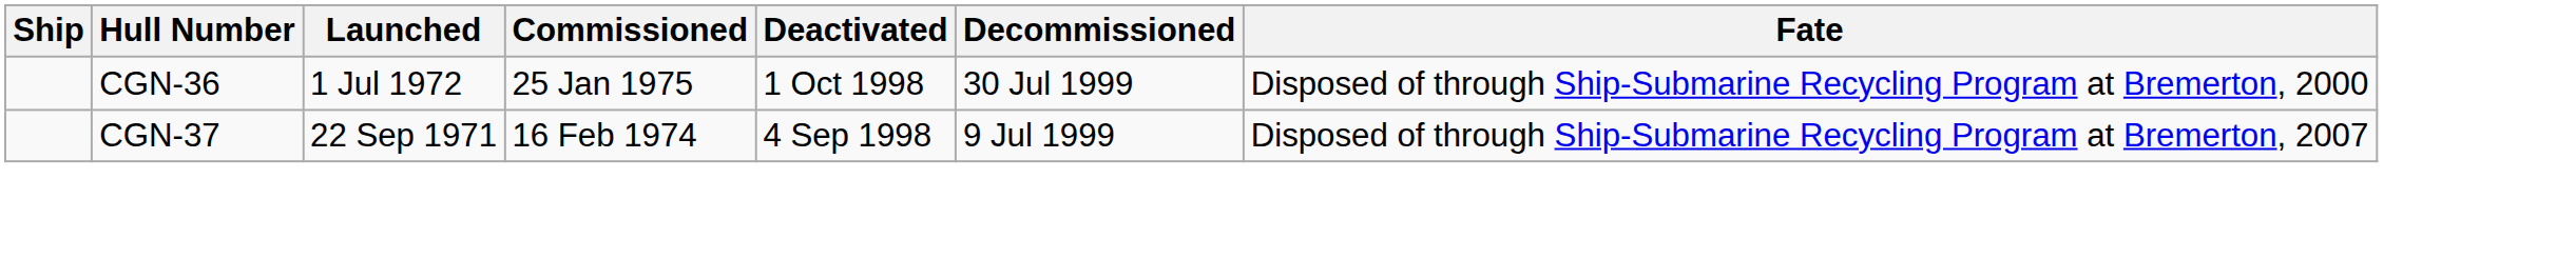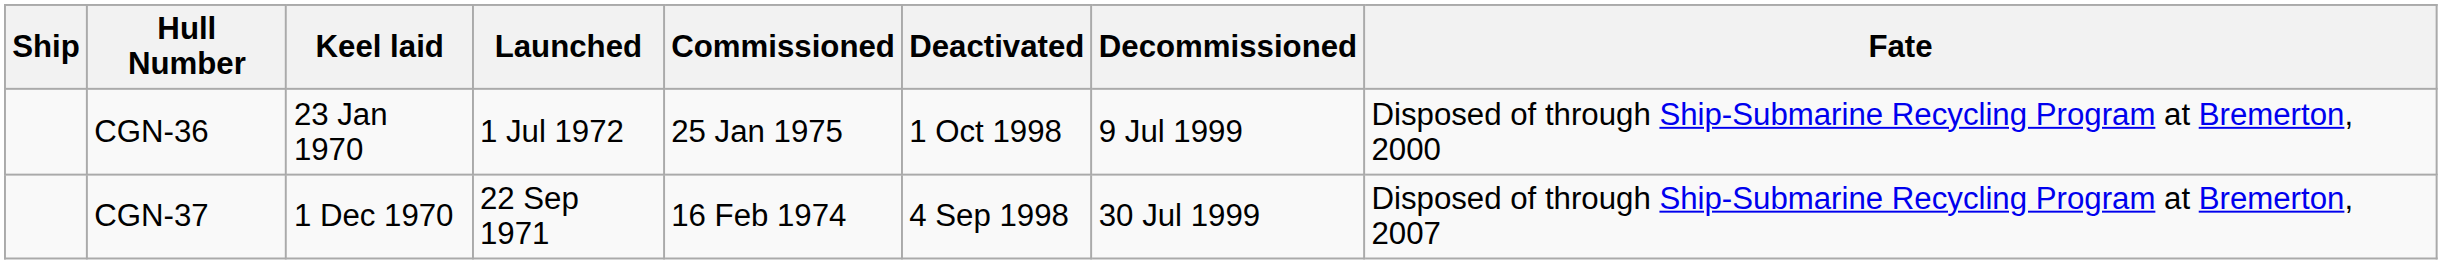+ column: Keel laid | 23 Jan 1970 | 1 Dec 1970
CGN-36 | Decommissioned: 30 Jul 1999 -> 9 Jul 1999
CGN-37 | Decommissioned: 9 Jul 1999 -> 30 Jul 1999
